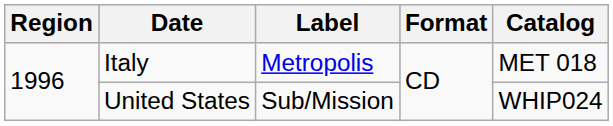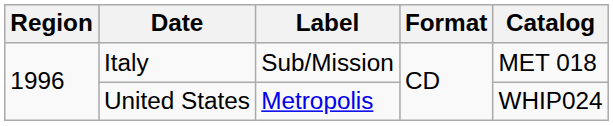Italy | Label: Metropolis -> Sub/Mission
United States | Label: Sub/Mission -> Metropolis
